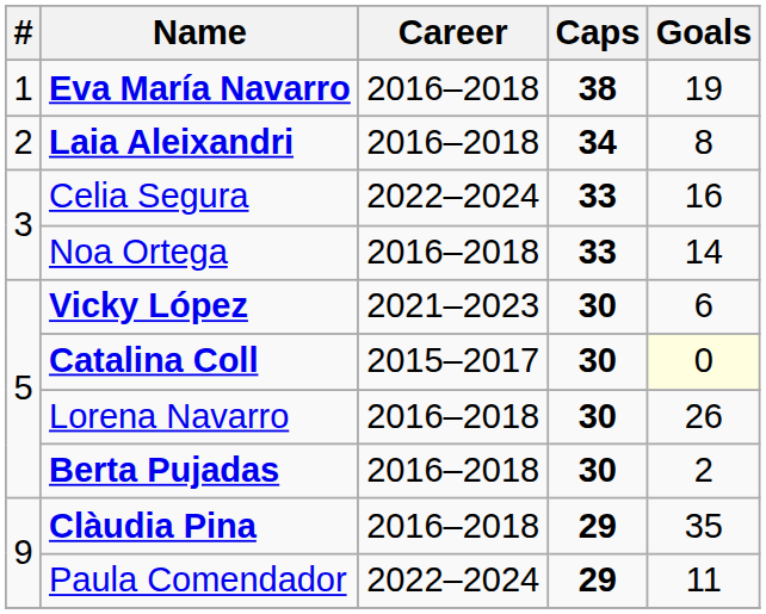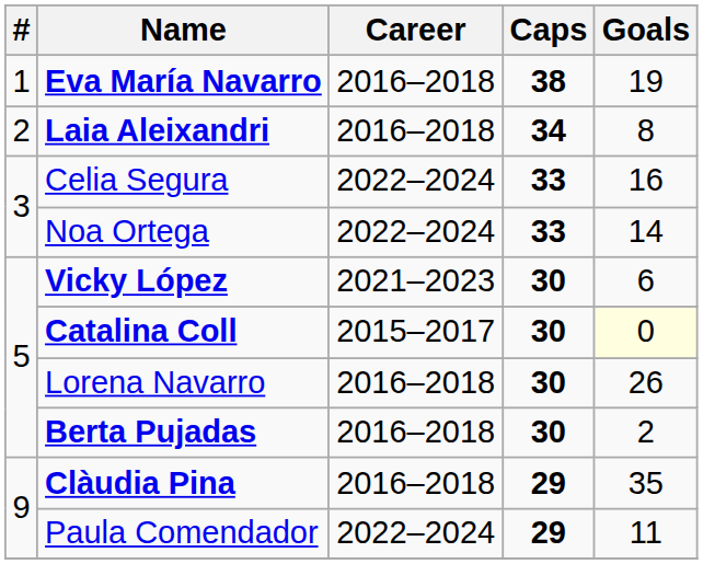Noa Ortega | Career: 2016–2018 -> 2022–2024
